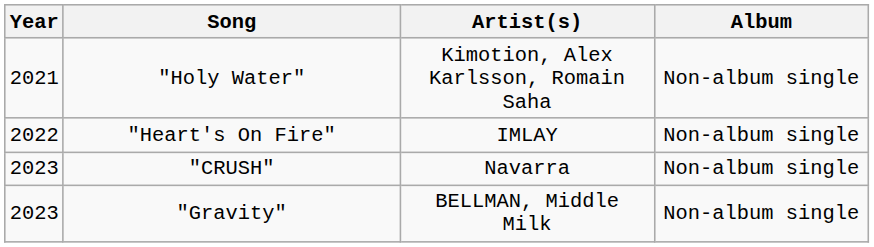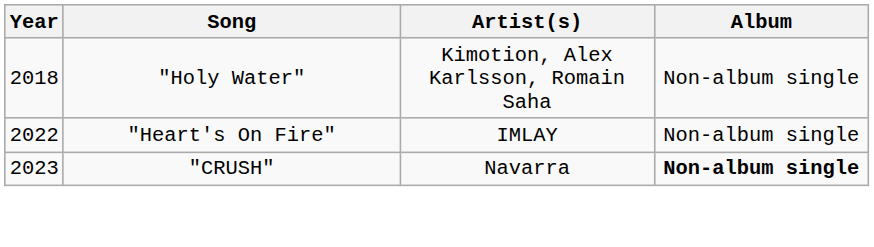"Holy Water" | Year: 2021 -> 2018
"CRUSH" | Album: normal -> bold
- row: 2023 | "Gravity" | BELLMAN, Middle Milk | Non-album single
